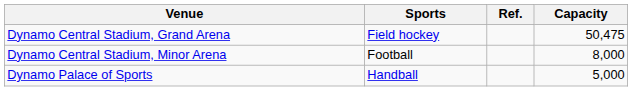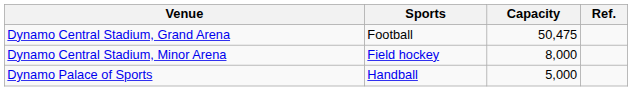columns swapped: Capacity <-> Ref.
Dynamo Central Stadium, Grand Arena | Sports: Field hockey -> Football
Dynamo Central Stadium, Minor Arena | Sports: Football -> Field hockey
